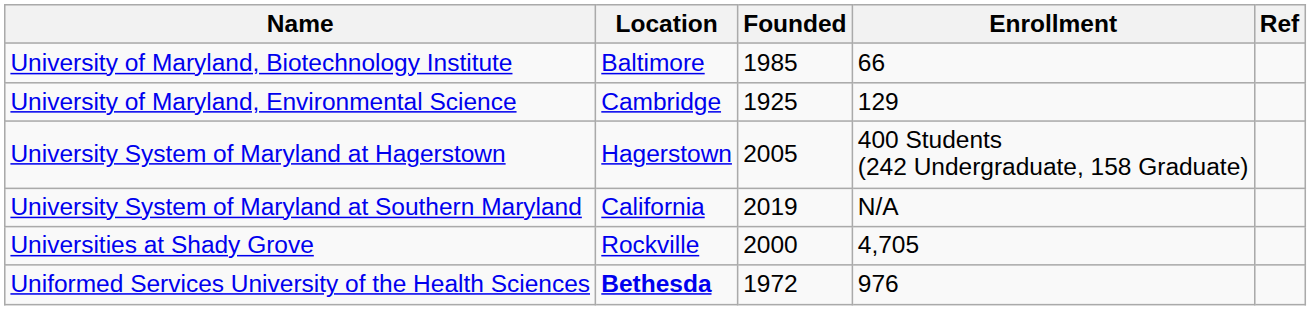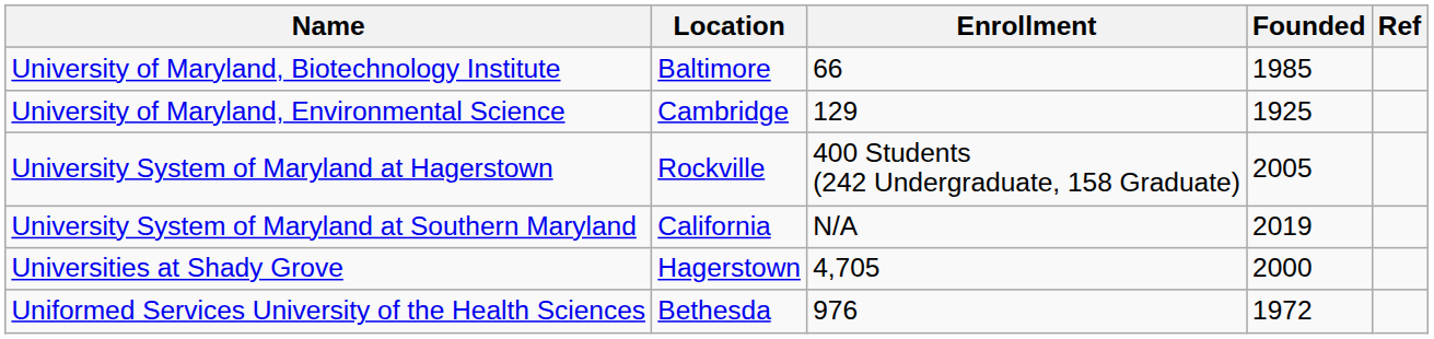columns swapped: Founded <-> Enrollment
University System of Maryland at Hagerstown | Location: Hagerstown -> Rockville
Universities at Shady Grove | Location: Rockville -> Hagerstown
Uniformed Services University of the Health Sciences | Location: bold -> normal
